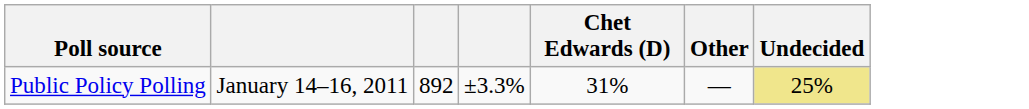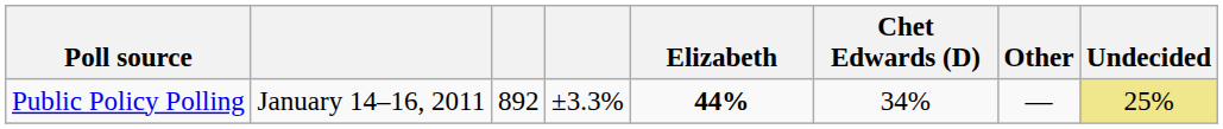+ column: Elizabeth | 44%
Public Policy Polling | Chet Edwards (D): 31% -> 34%
